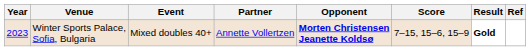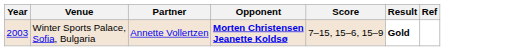- column: Event | Mixed doubles 40+
Winter Sports Palace, Sofia, Bulgaria | Year: 2023 -> 2003
